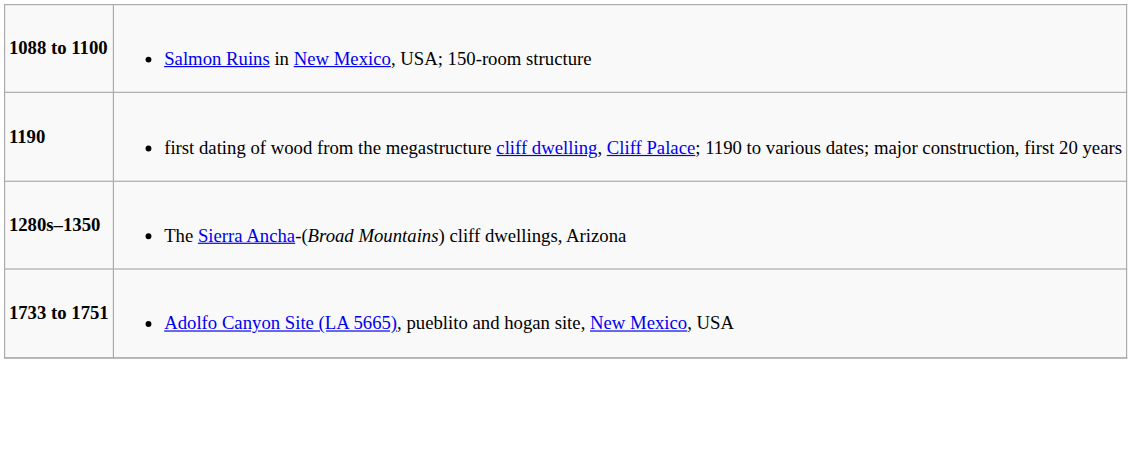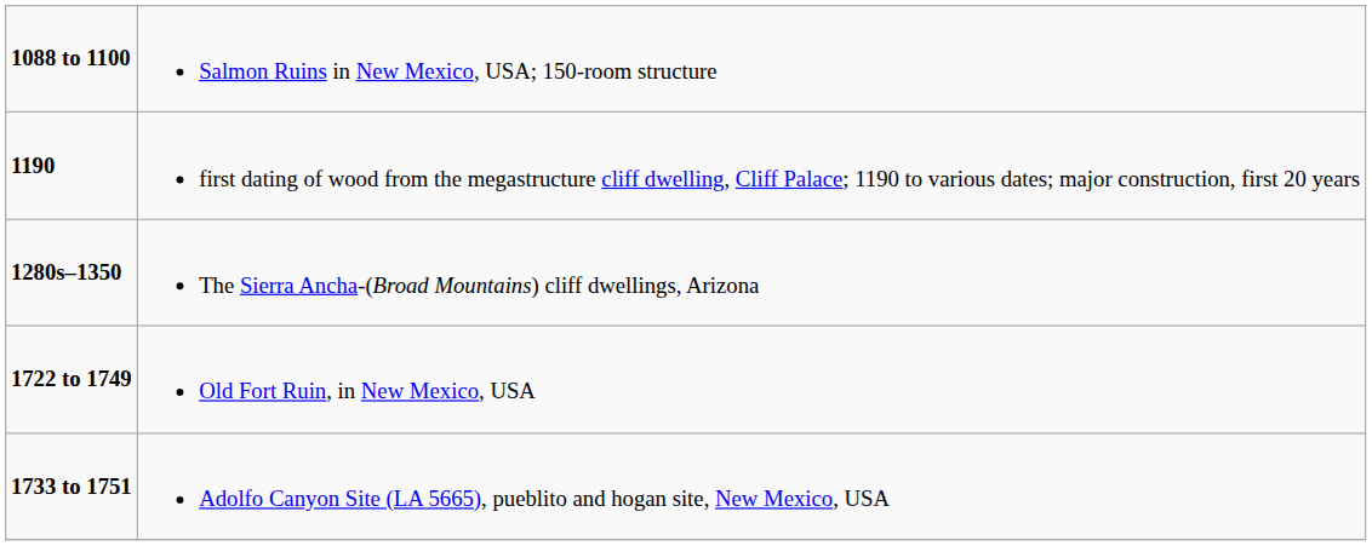+ row: 1722 to 1749 | Old Fort Ruin, in New Mexico, USA
